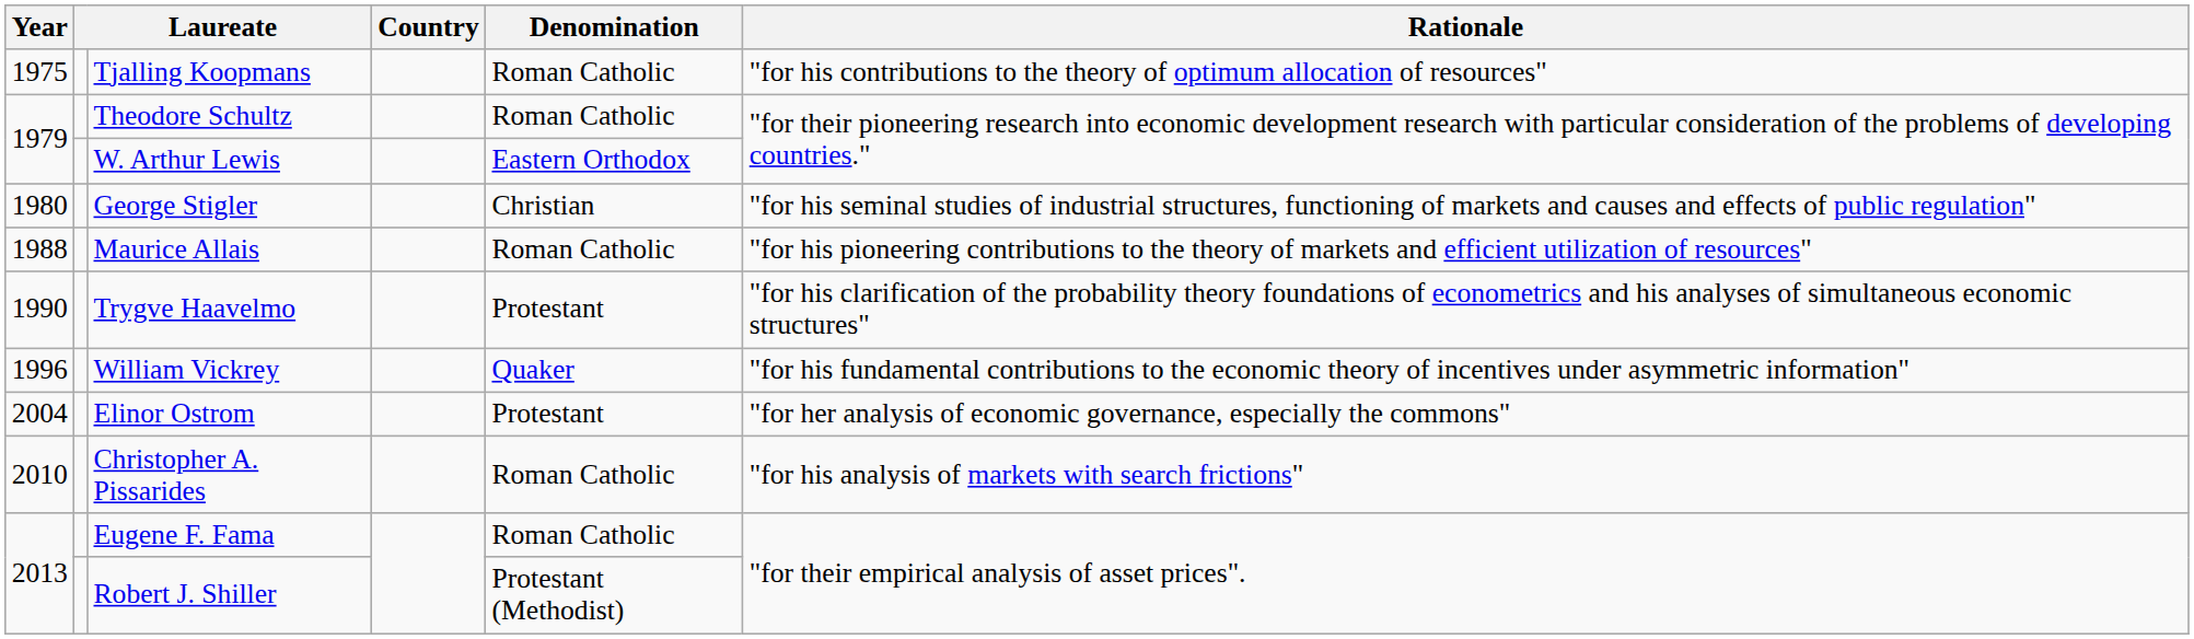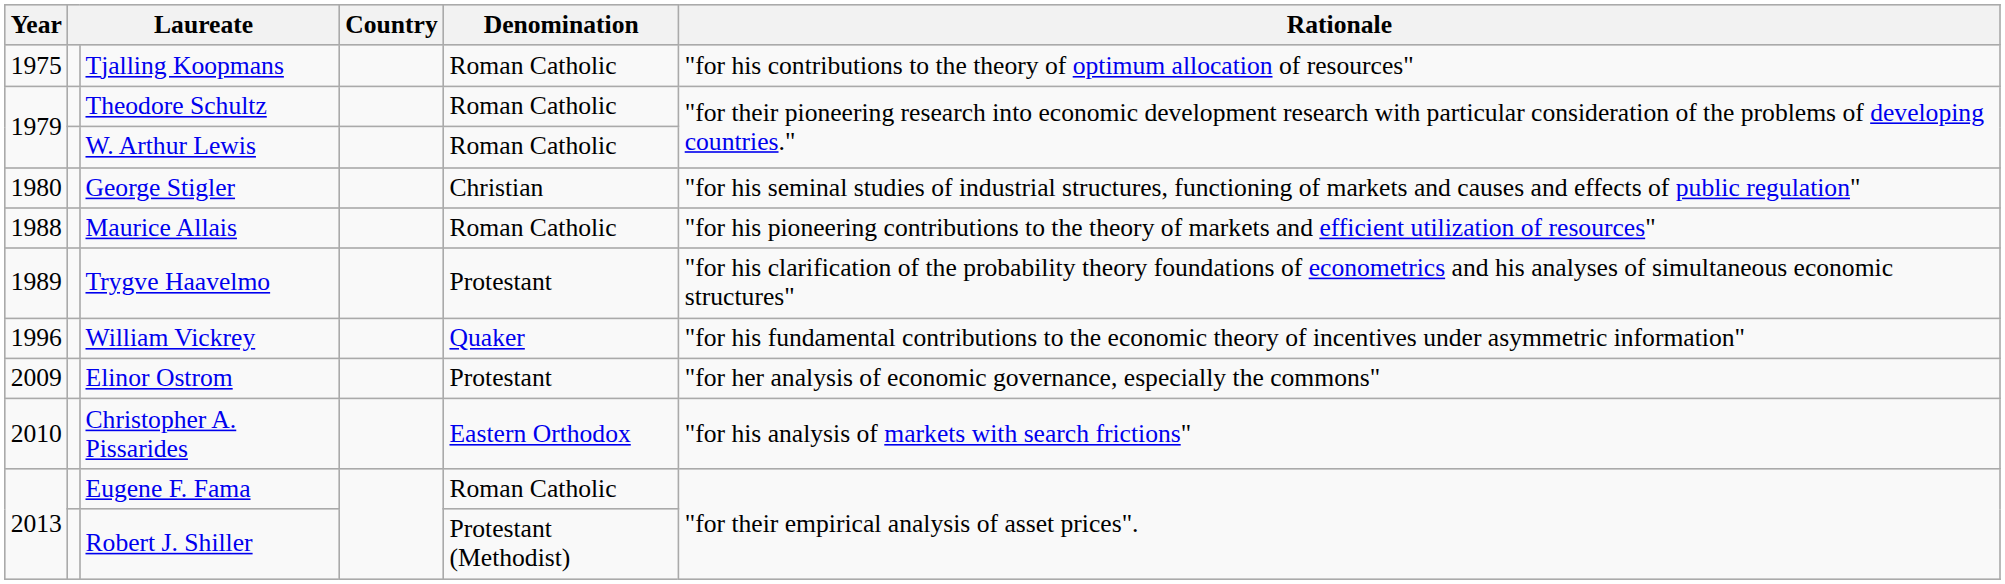W. Arthur Lewis | Denomination: Eastern Orthodox -> Roman Catholic
Trygve Haavelmo | Year: 1990 -> 1989
Elinor Ostrom | Year: 2004 -> 2009
Christopher A. Pissarides | Denomination: Roman Catholic -> Eastern Orthodox
